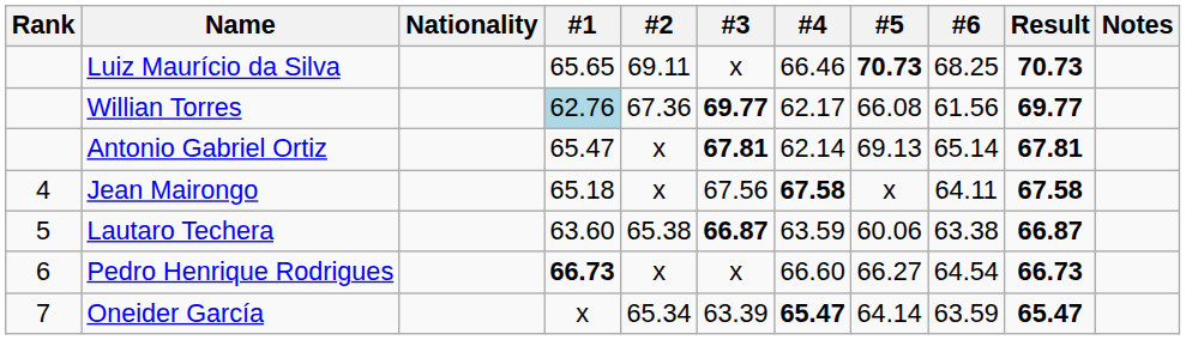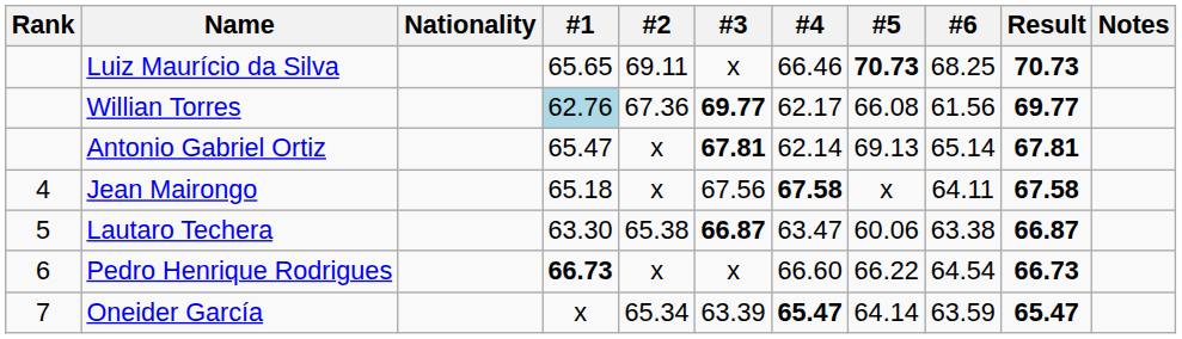Lautaro Techera | #1: 63.60 -> 63.30
Lautaro Techera | #4: 63.59 -> 63.47
Pedro Henrique Rodrigues | #5: 66.27 -> 66.22
